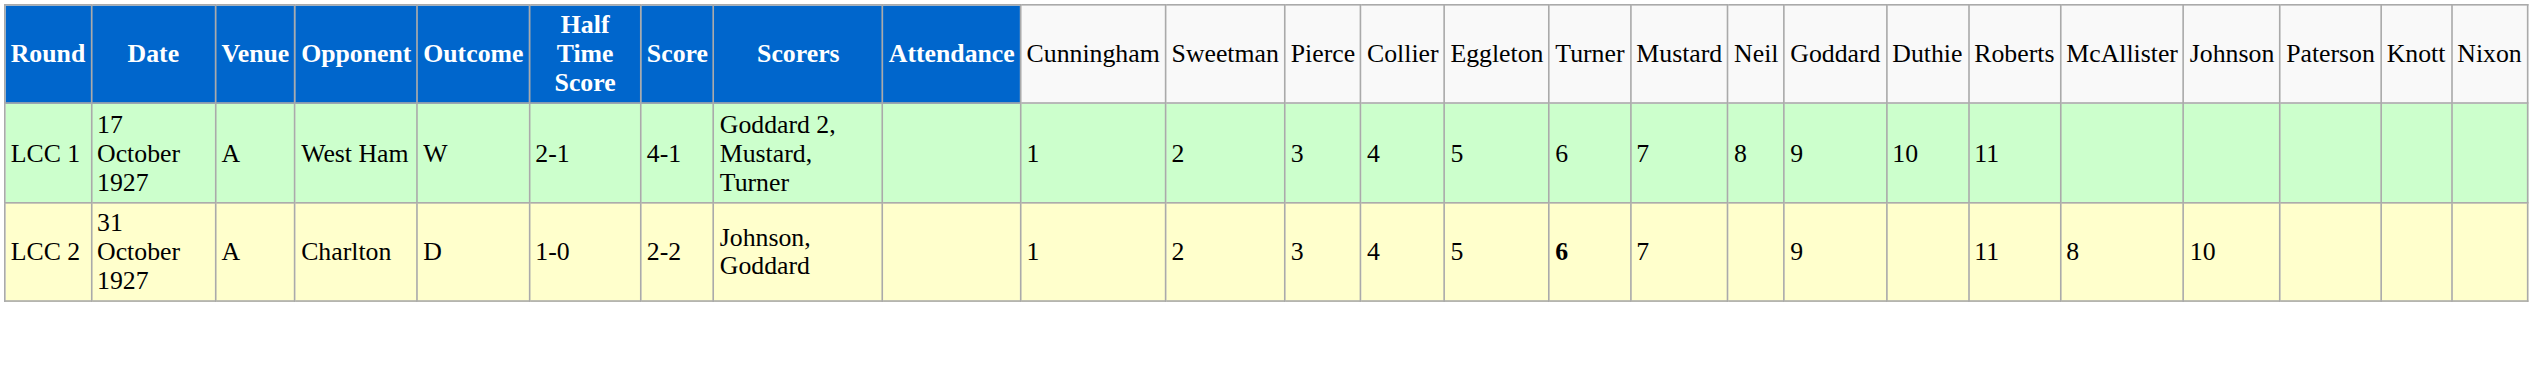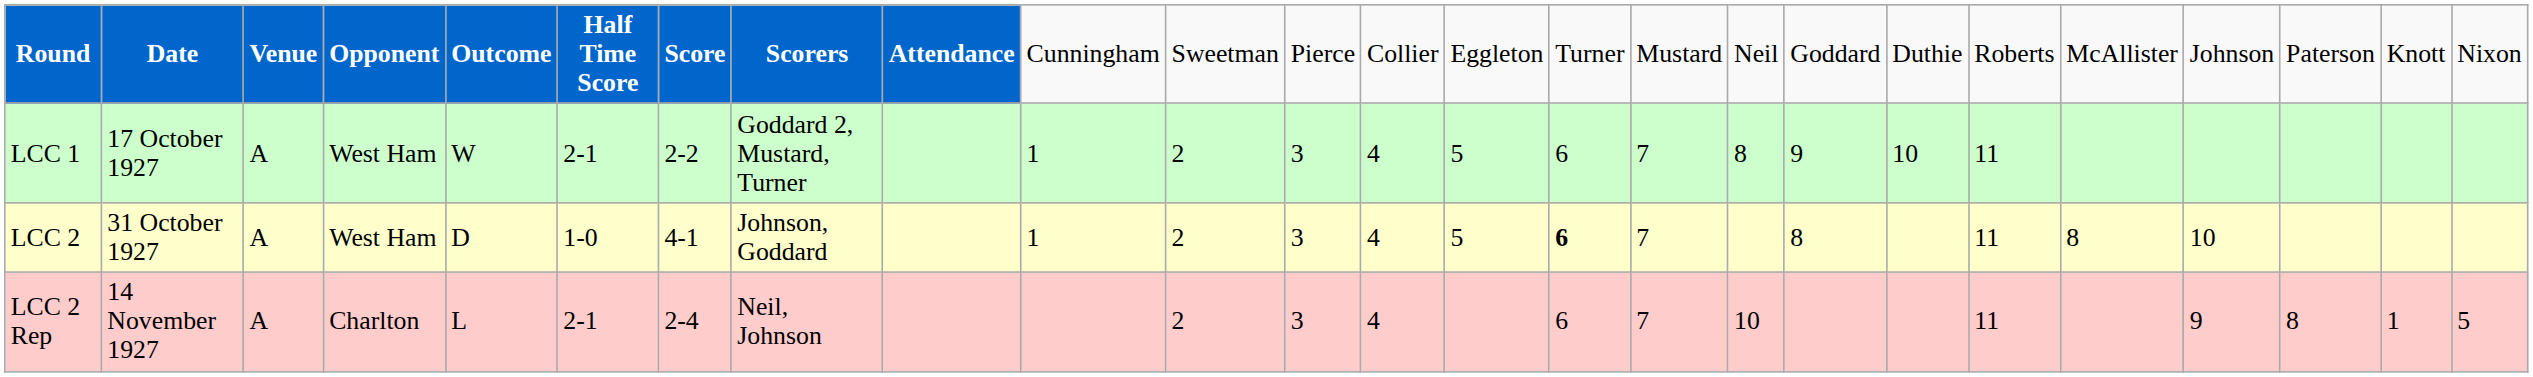LCC 1 | column 7: 4-1 -> 2-2
LCC 2 | column 4: Charlton -> West Ham
LCC 2 | column 7: 2-2 -> 4-1
LCC 2 | column 18: 9 -> 8
+ row: LCC 2 Rep | 14 November 1927 | A | Charlton | L | 2-1 | 2-4 | Neil, Johnson | 2 | 3 | 4 | 6 | 7 | 10 | 11 | 9 | 8 | 1 | 5
